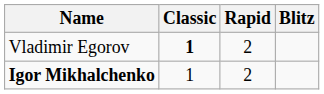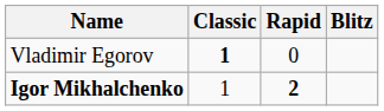Vladimir Egorov | Rapid: 2 -> 0
Igor Mikhalchenko | Rapid: normal -> bold
